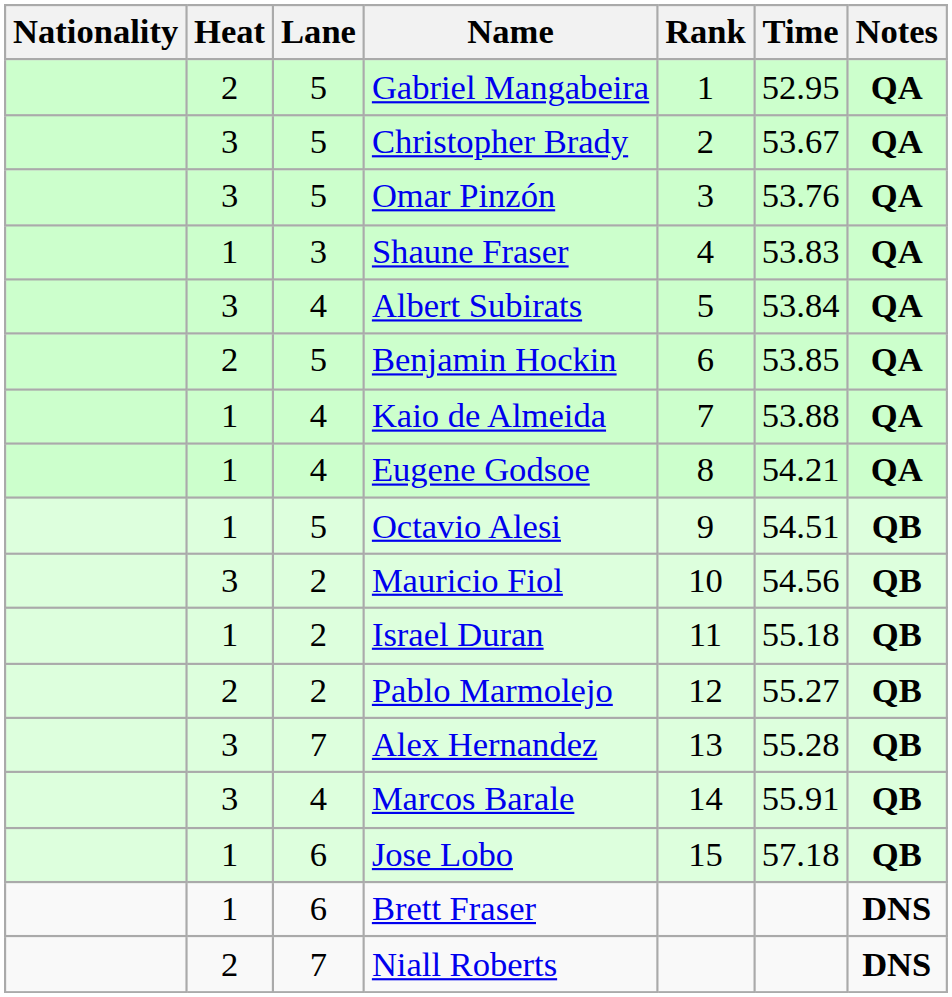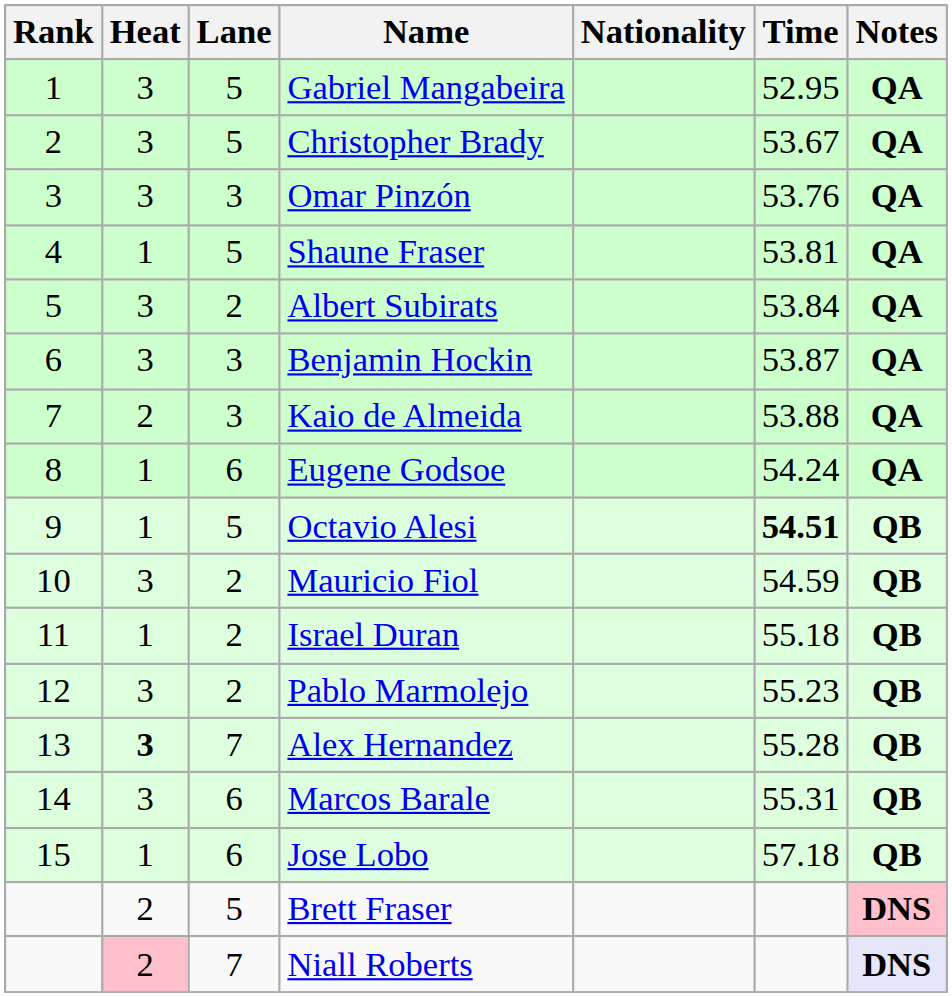columns swapped: Rank <-> Nationality
Gabriel Mangabeira | Heat: 2 -> 3
Omar Pinzón | Lane: 5 -> 3
Shaune Fraser | Lane: 3 -> 5
Shaune Fraser | Time: 53.83 -> 53.81
Albert Subirats | Lane: 4 -> 2
Benjamin Hockin | Heat: 2 -> 3
Benjamin Hockin | Lane: 5 -> 3
Benjamin Hockin | Time: 53.85 -> 53.87
Kaio de Almeida | Heat: 1 -> 2
Kaio de Almeida | Lane: 4 -> 3
Eugene Godsoe | Lane: 4 -> 6
Eugene Godsoe | Time: 54.21 -> 54.24
Octavio Alesi | Time: normal -> bold
Mauricio Fiol | Time: 54.56 -> 54.59
Pablo Marmolejo | Heat: 2 -> 3
Pablo Marmolejo | Time: 55.27 -> 55.23
Alex Hernandez | Heat: normal -> bold
Marcos Barale | Lane: 4 -> 6
Marcos Barale | Time: 55.91 -> 55.31
Brett Fraser | Heat: 1 -> 2
Brett Fraser | Lane: 6 -> 5
Brett Fraser | Notes: no background -> pink background
Niall Roberts | Heat: no background -> pink background
Niall Roberts | Notes: no background -> lavender background
